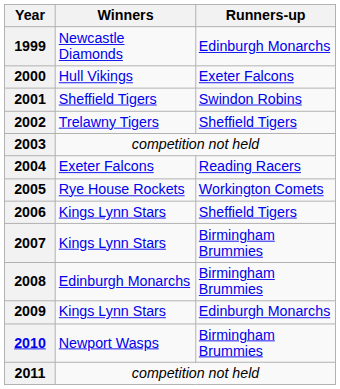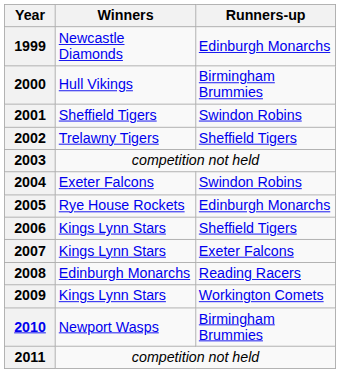2000 | Runners-up: Exeter Falcons -> Birmingham Brummies
2004 | Runners-up: Reading Racers -> Swindon Robins
2005 | Runners-up: Workington Comets -> Edinburgh Monarchs
2007 | Runners-up: Birmingham Brummies -> Exeter Falcons
2008 | Runners-up: Birmingham Brummies -> Reading Racers
2009 | Runners-up: Edinburgh Monarchs -> Workington Comets
